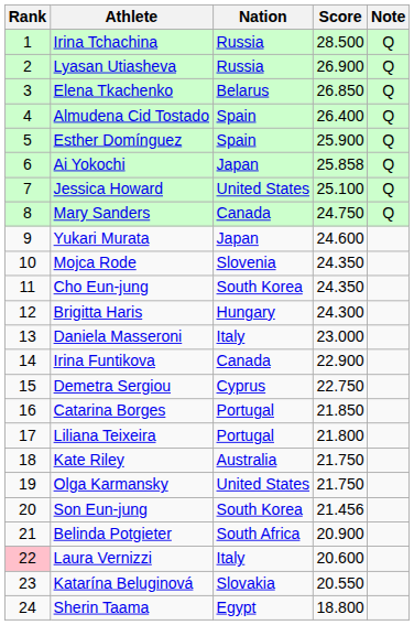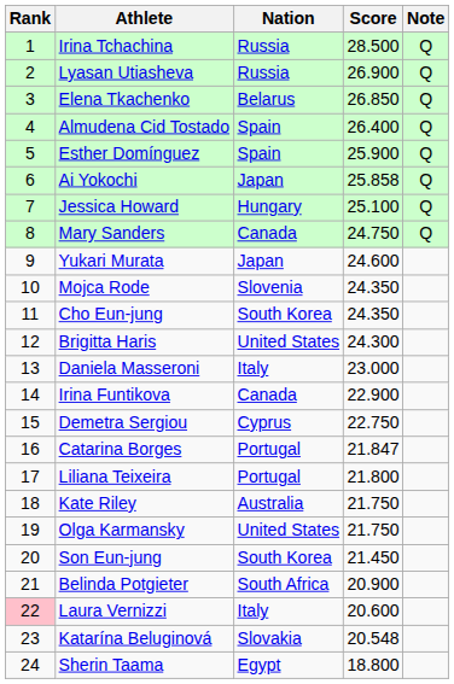Jessica Howard | Nation: United States -> Hungary
Brigitta Haris | Nation: Hungary -> United States
Catarina Borges | Score: 21.850 -> 21.847
Son Eun-jung | Score: 21.456 -> 21.450
Katarína Beluginová | Score: 20.550 -> 20.548
